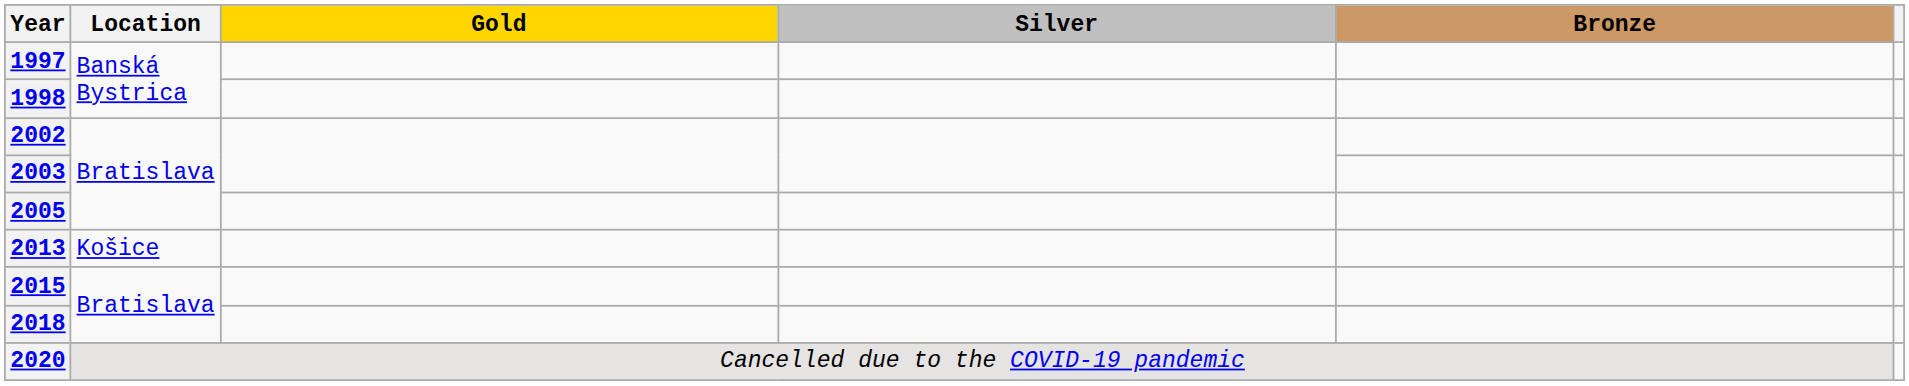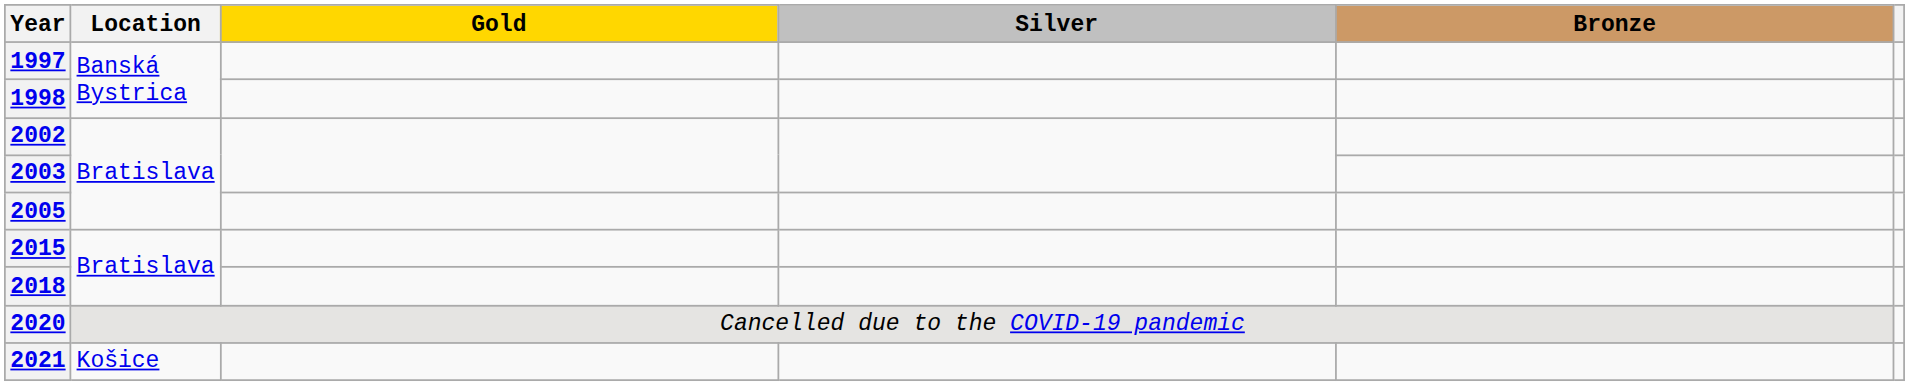- row: 2013 | Košice
+ row: 2021 | Košice
